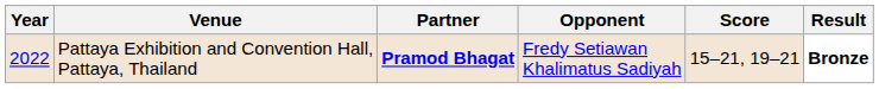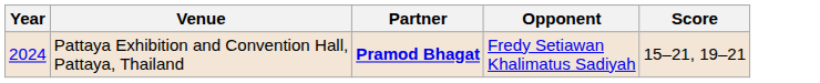- column: Result | Bronze
Pattaya Exhibition and Convention Hall, Pattaya, Thailand | Year: 2022 -> 2024
